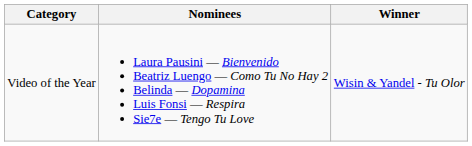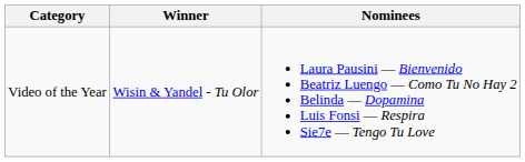columns swapped: Winner <-> Nominees
